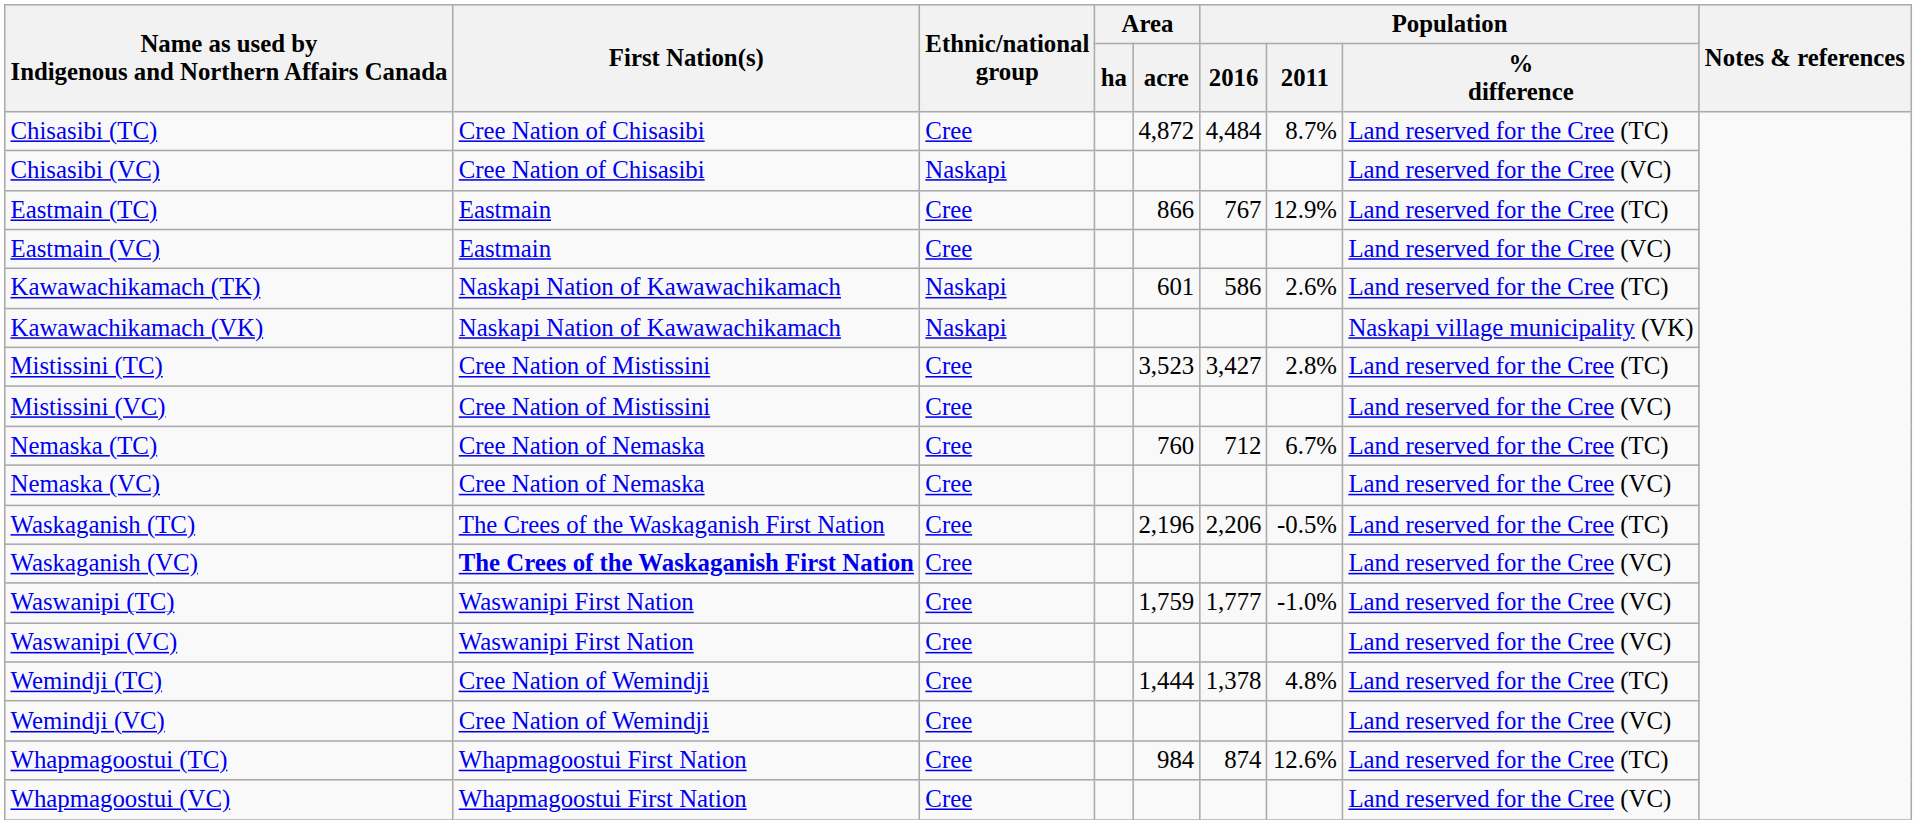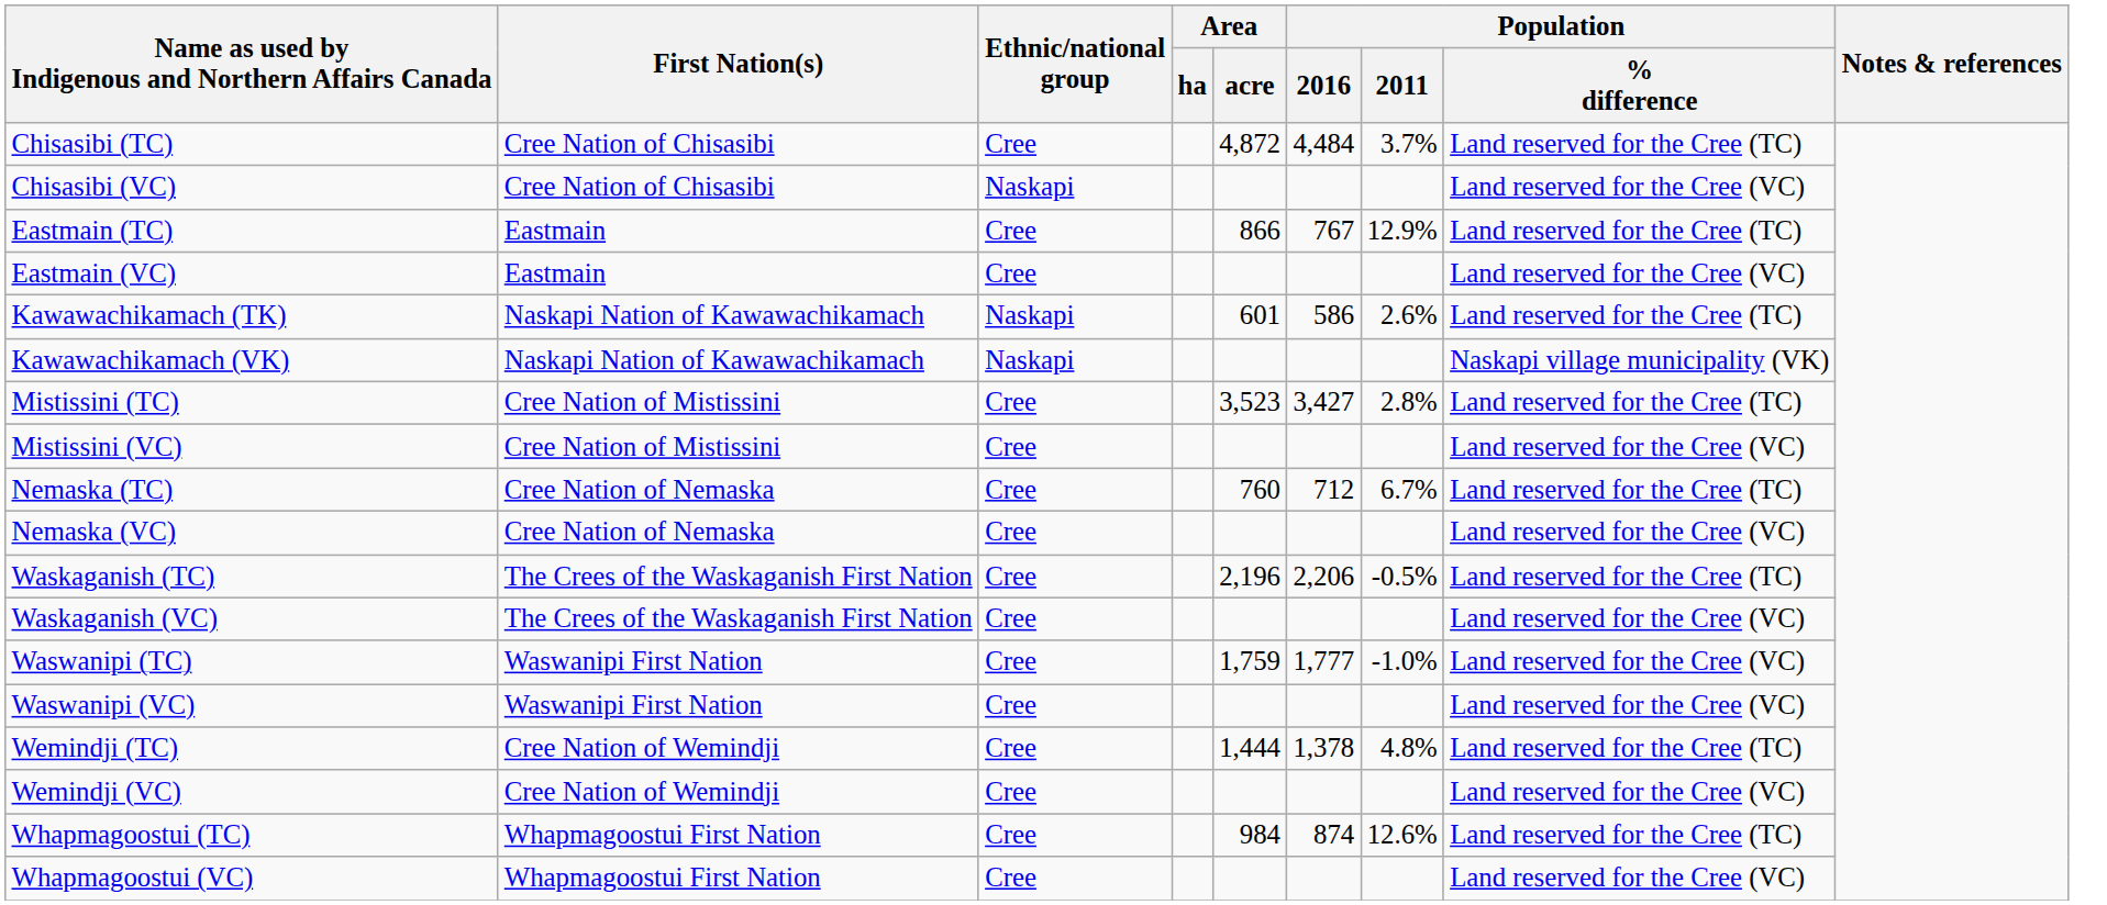Chisasibi (TC) | Population / 2011: 8.7% -> 3.7%
Waskaganish (VC) | First Nation(s): bold -> normal
